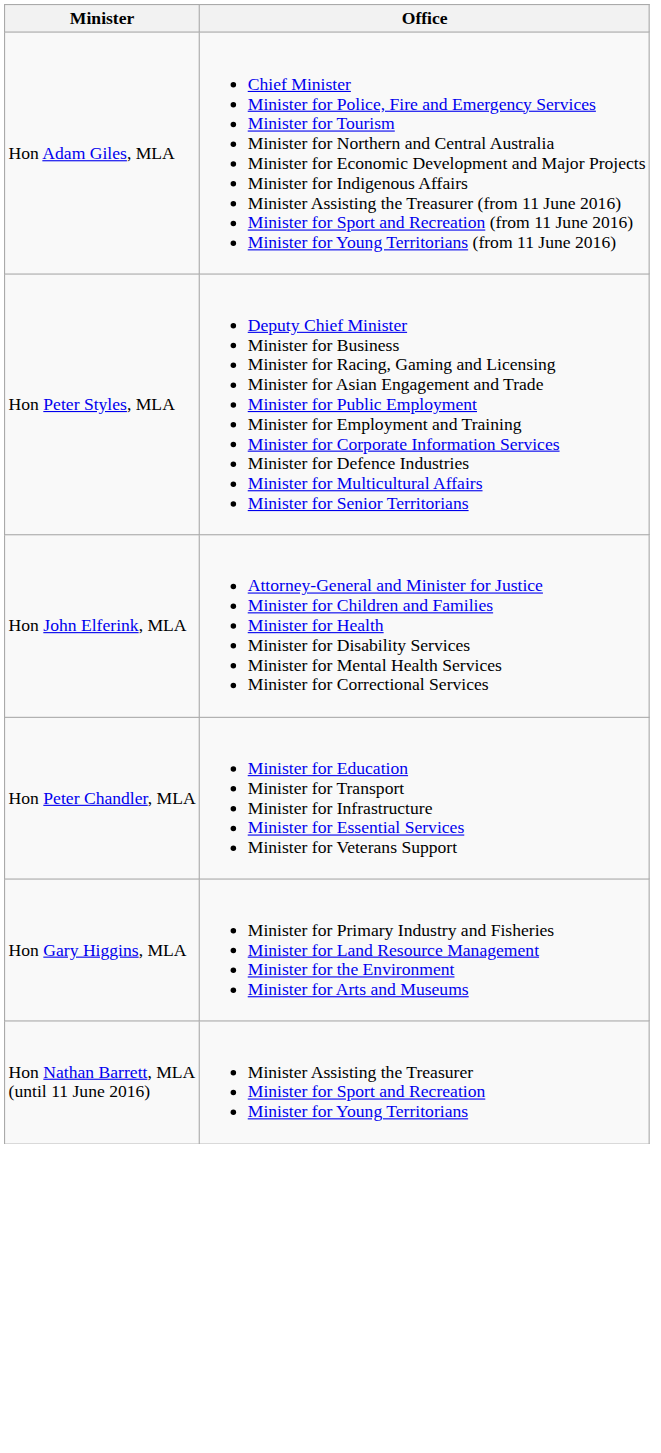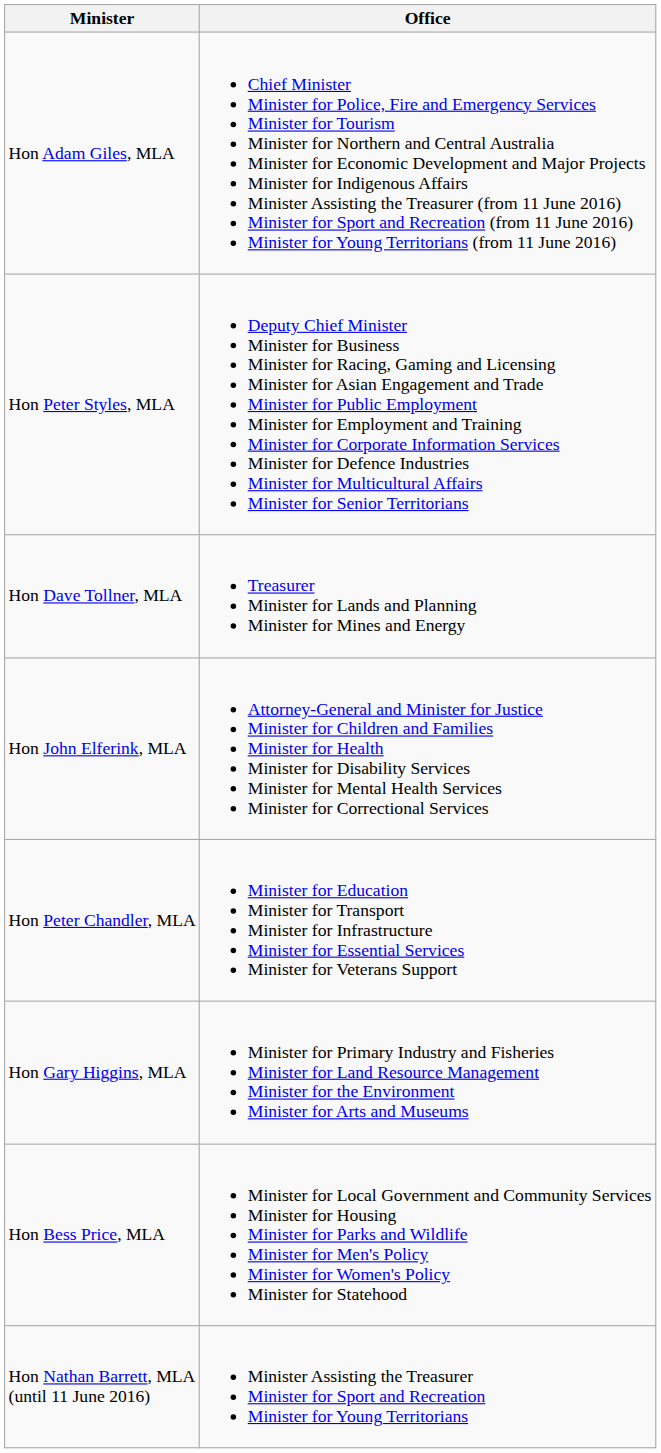+ row: Hon Dave Tollner, MLA | Treasurer Minister for Lands and Planning Minister for Mines and Energy
+ row: Hon Bess Price, MLA | Minister for Local Government and Community Services Minister for Housing Minister for Parks and Wildlife Minister for Men's Policy Minister for Women's Policy Minister for Statehood
